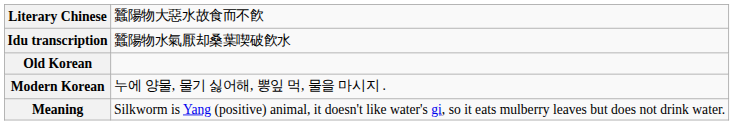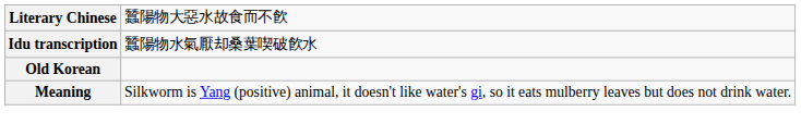- row: Modern Korean | 누에 양물, 물기 싫어해, 뽕잎 먹, 물을 마시지 .
